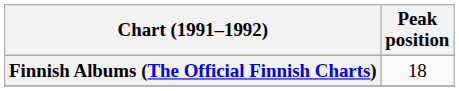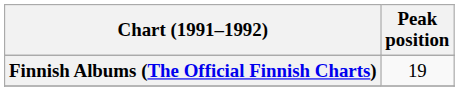Finnish Albums (The Official Finnish Charts) | Peak position: 18 -> 19
